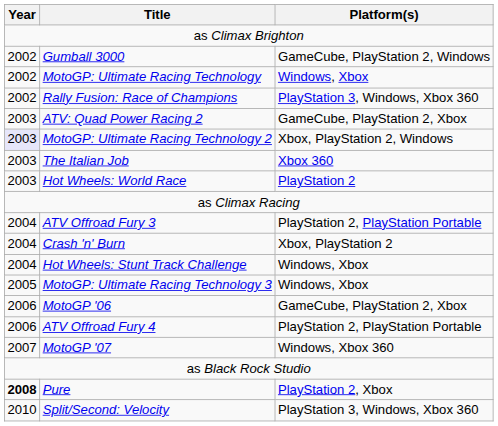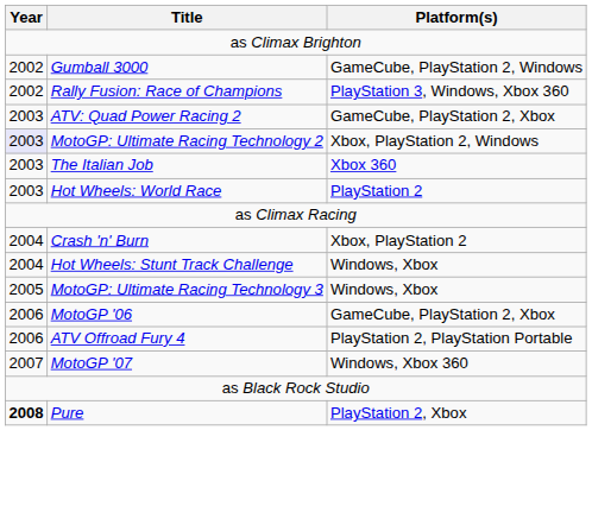- row: 2002 | MotoGP: Ultimate Racing Technology | Windows, Xbox
- row: 2004 | ATV Offroad Fury 3 | PlayStation 2, PlayStation Portable
- row: 2010 | Split/Second: Velocity | PlayStation 3, Windows, Xbox 360
